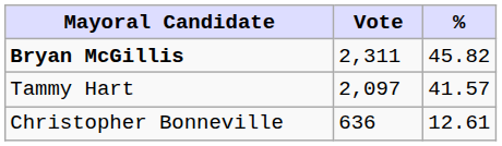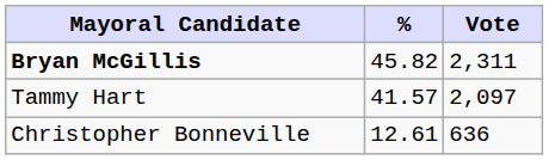columns swapped: Vote <-> %
